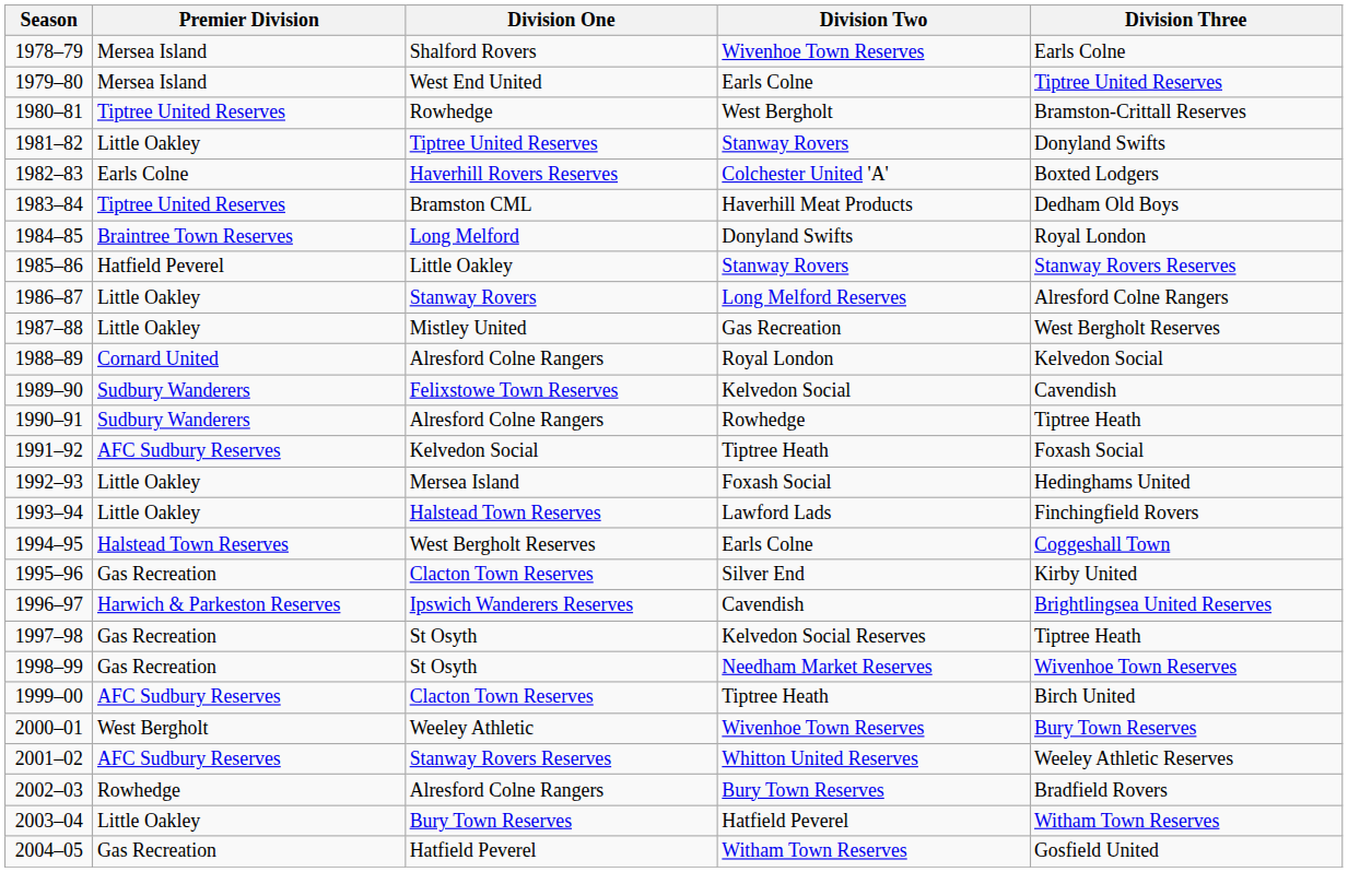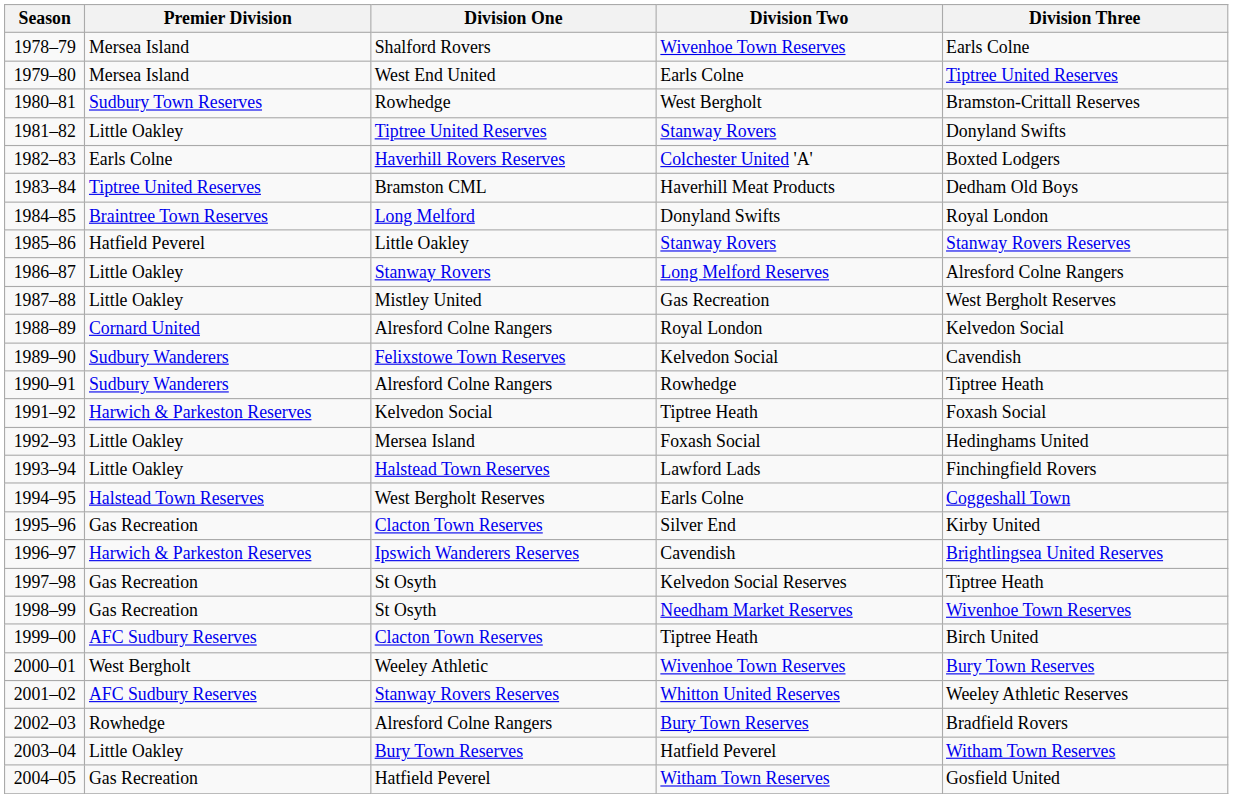1980–81 | Premier Division: Tiptree United Reserves -> Sudbury Town Reserves
1991–92 | Premier Division: AFC Sudbury Reserves -> Harwich & Parkeston Reserves
